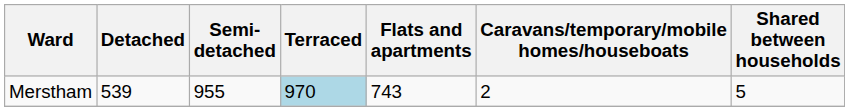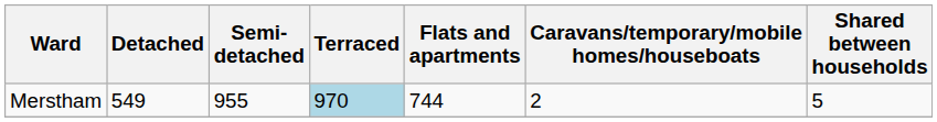Merstham | Detached: 539 -> 549
Merstham | Flats and apartments: 743 -> 744
